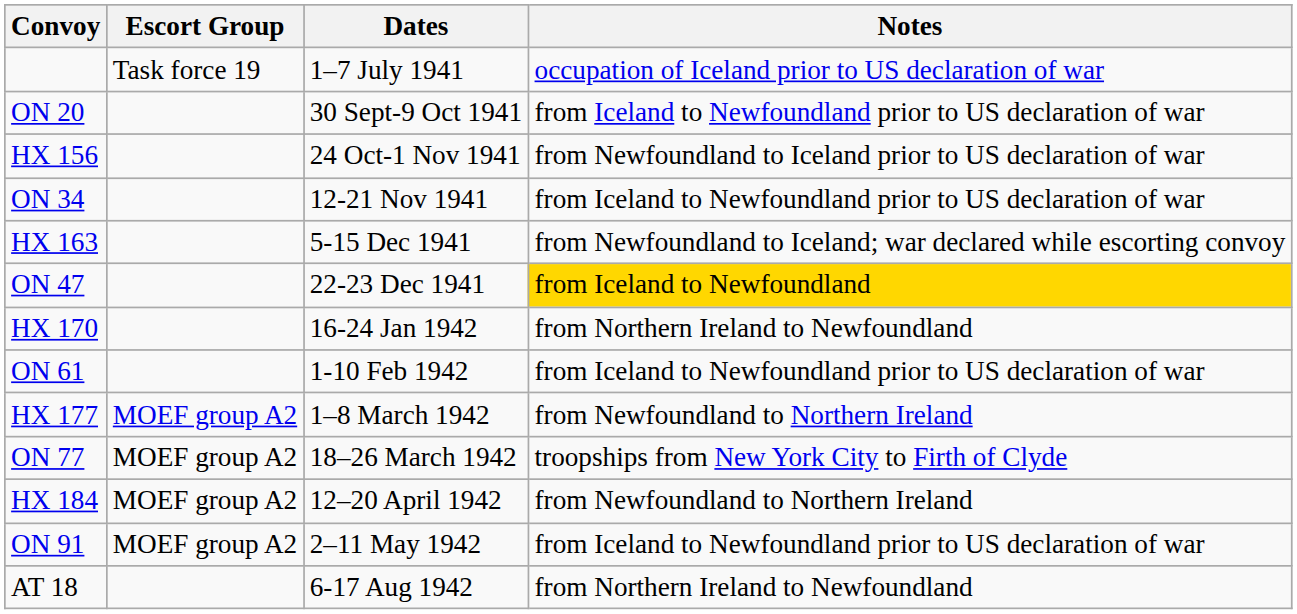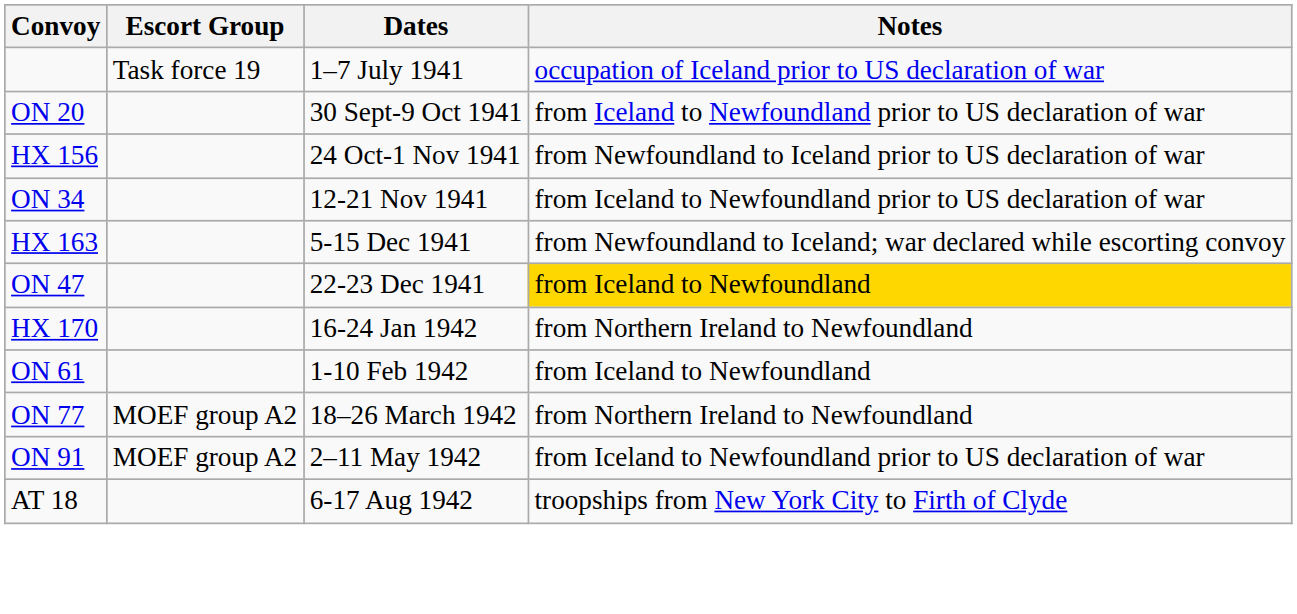ON 61 | Notes: from Iceland to Newfoundland prior to US declaration of war -> from Iceland to Newfoundland
- row: HX 177 | MOEF group A2 | 1–8 March 1942 | from Newfoundland to Northern Ireland
ON 77 | Notes: troopships from New York City to Firth of Clyde -> from Northern Ireland to Newfoundland
- row: HX 184 | MOEF group A2 | 12–20 April 1942 | from Newfoundland to Northern Ireland
AT 18 | Notes: from Northern Ireland to Newfoundland -> troopships from New York City to Firth of Clyde
